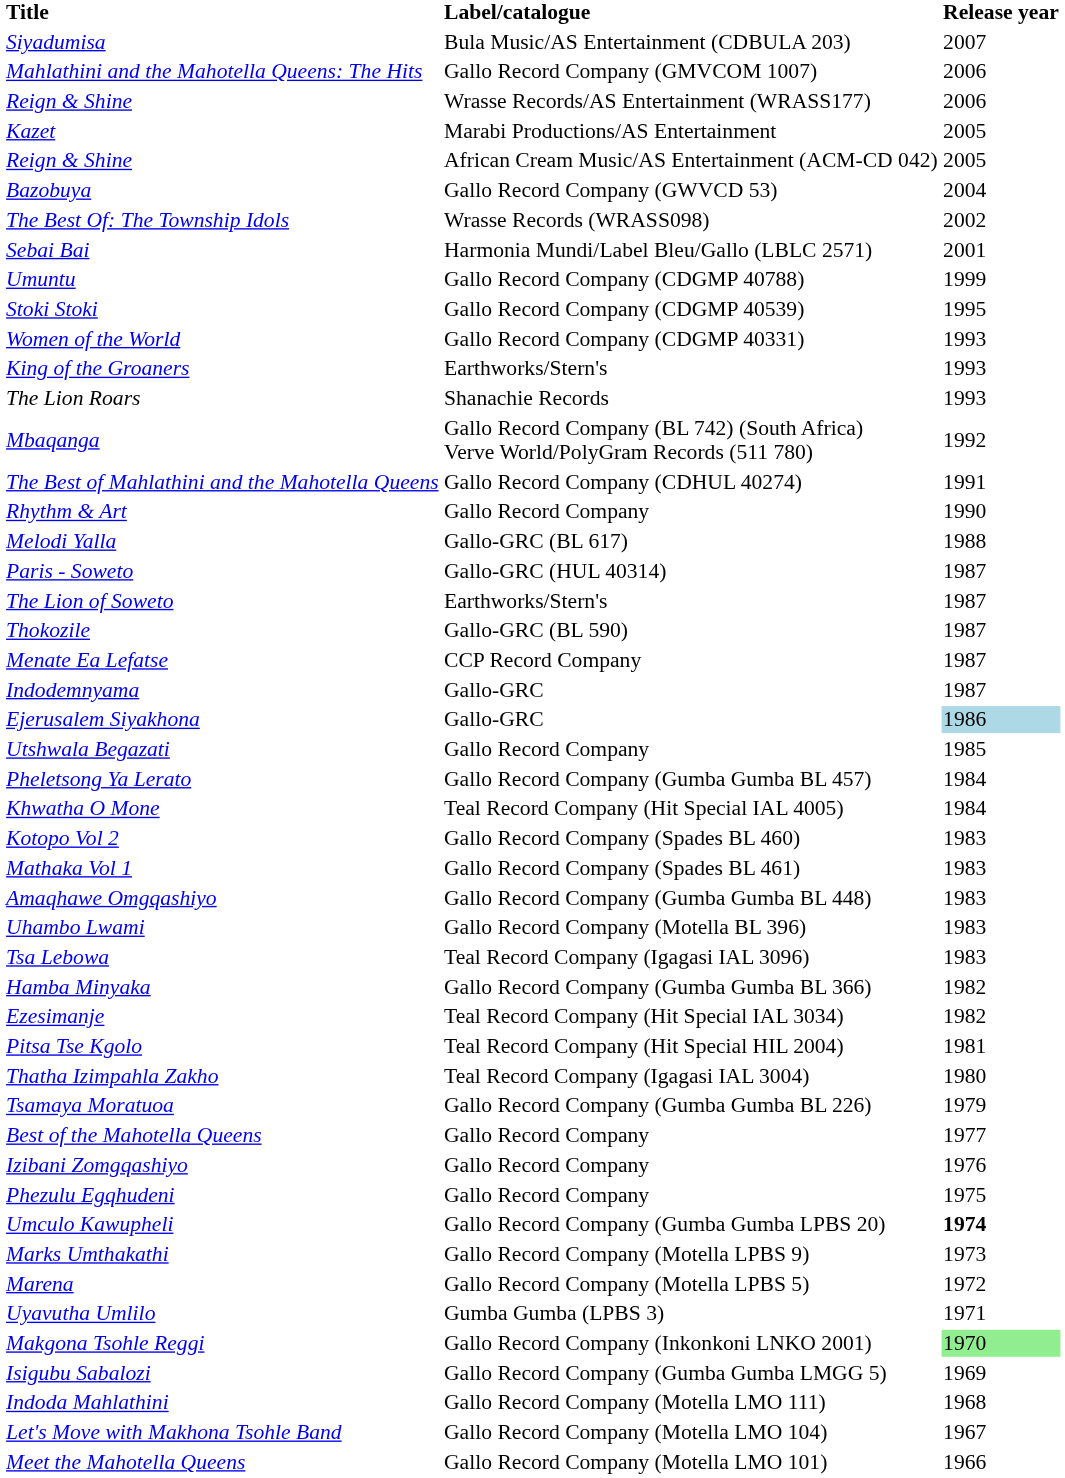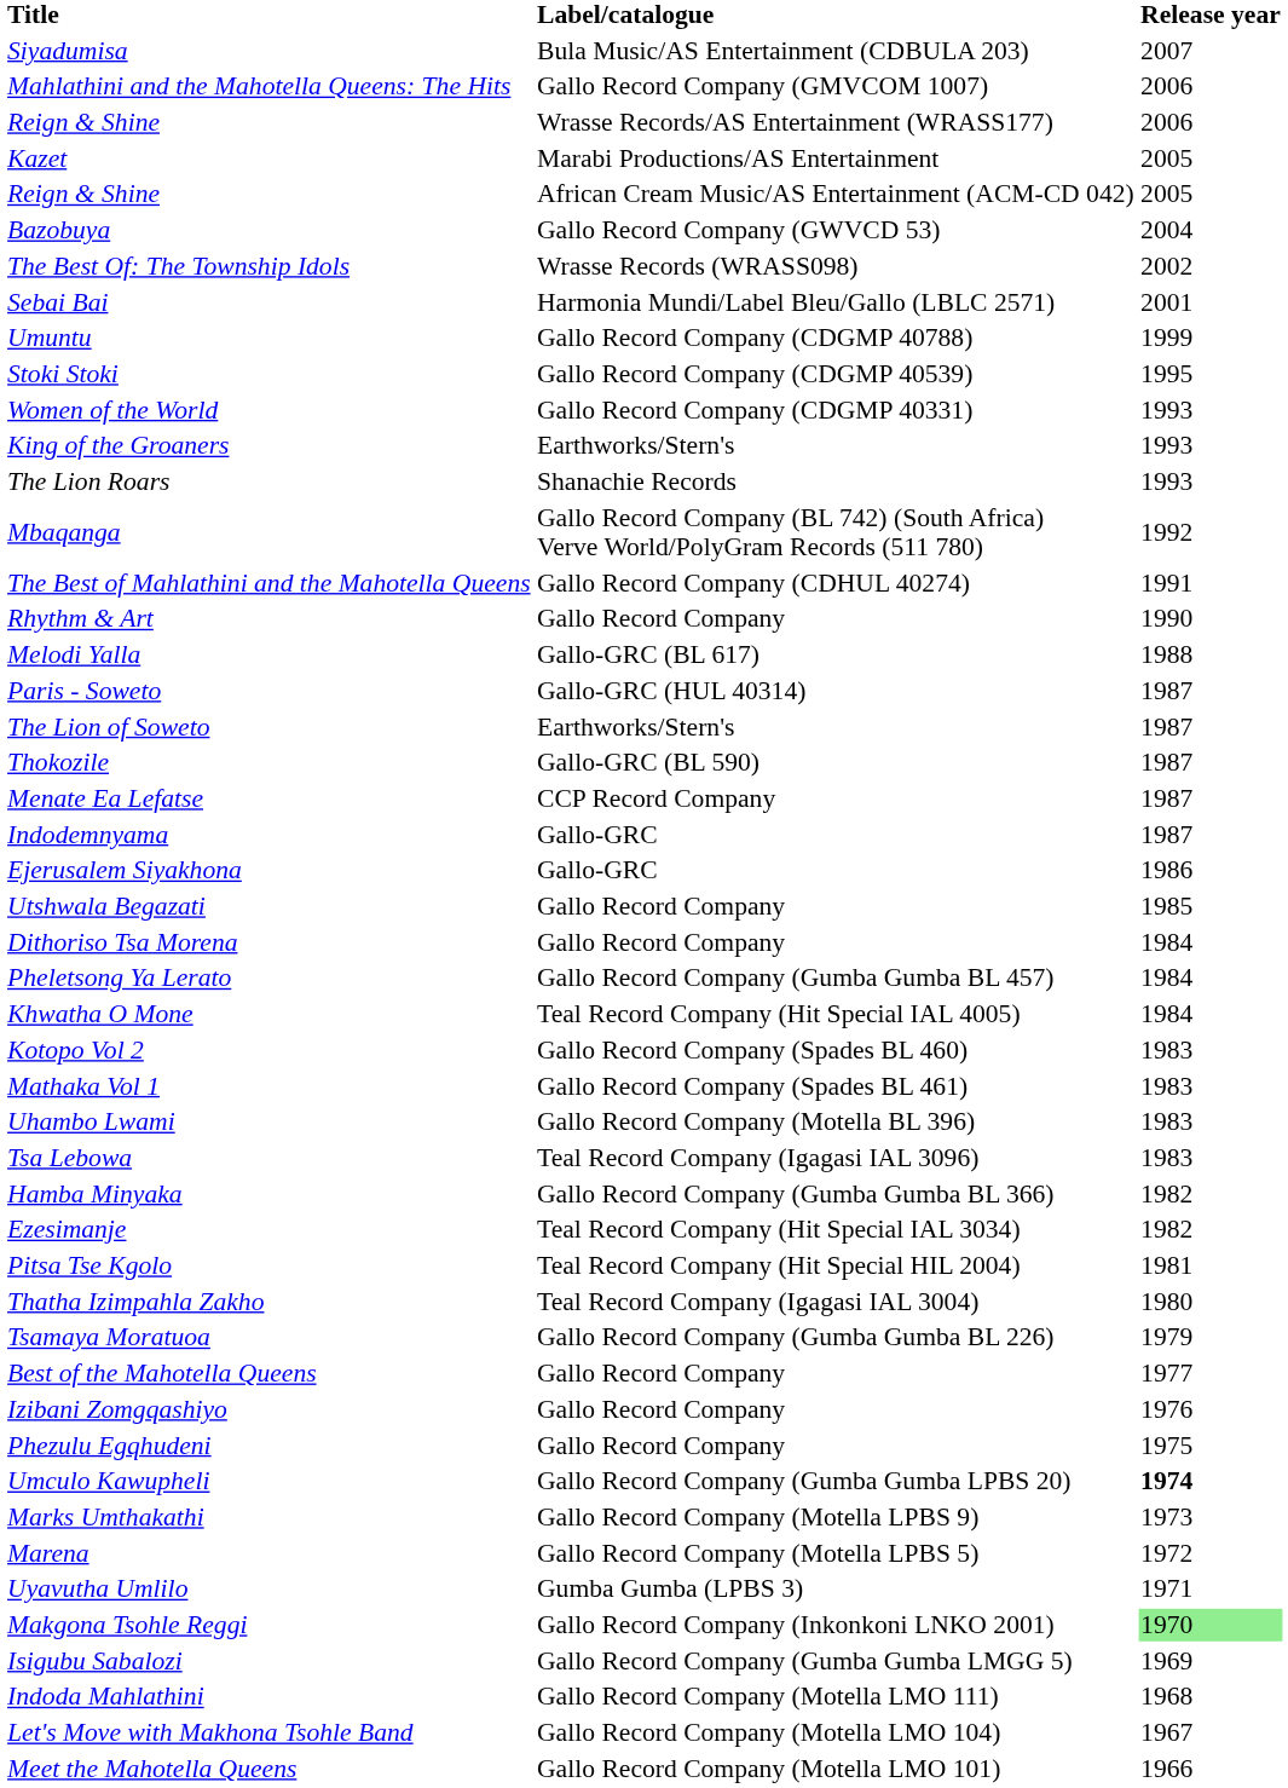Ejerusalem Siyakhona | Release year: lightblue background -> no background
+ row: Dithoriso Tsa Morena | Gallo Record Company | 1984
- row: Amaqhawe Omgqashiyo | Gallo Record Company (Gumba Gumba BL 448) | 1983
